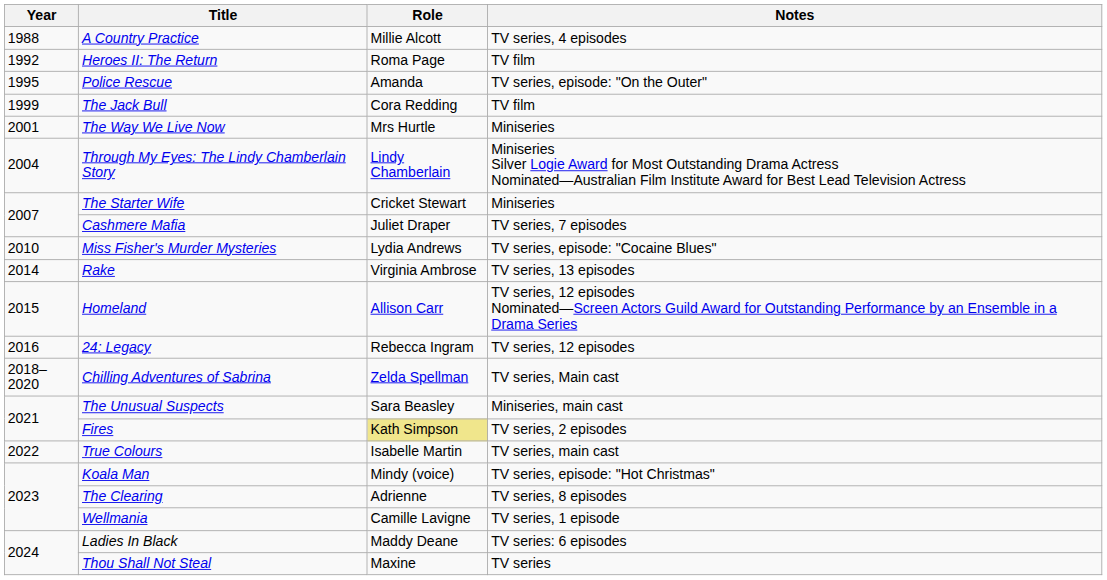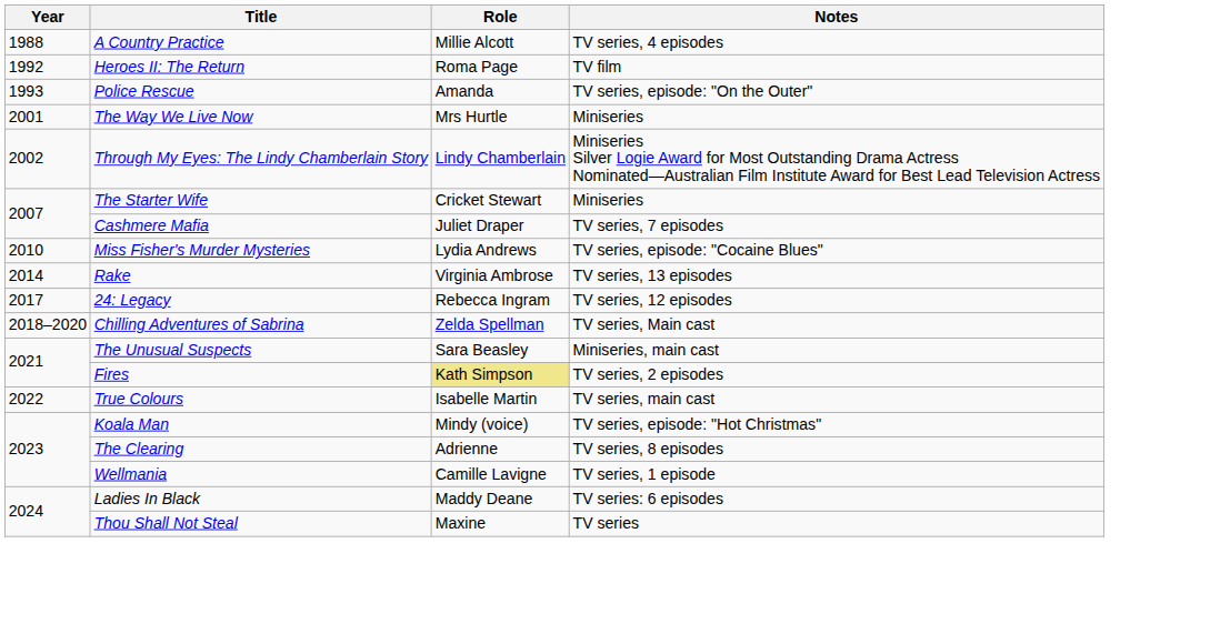Police Rescue | Year: 1995 -> 1993
- row: 1999 | The Jack Bull | Cora Redding | TV film
Through My Eyes: The Lindy Chamberlain Story | Year: 2004 -> 2002
- row: 2015 | Homeland | Allison Carr | TV series, 12 episodes Nominated—Screen Actors Guild Award for Outstanding Performance by an Ensemble in a Drama Series
24: Legacy | Year: 2016 -> 2017
